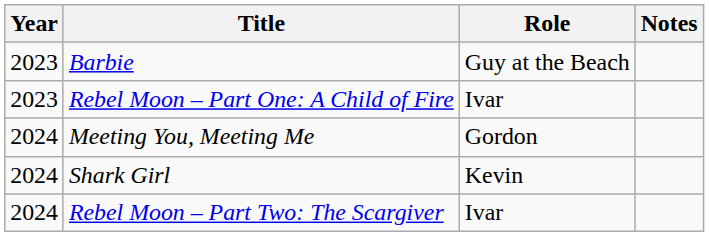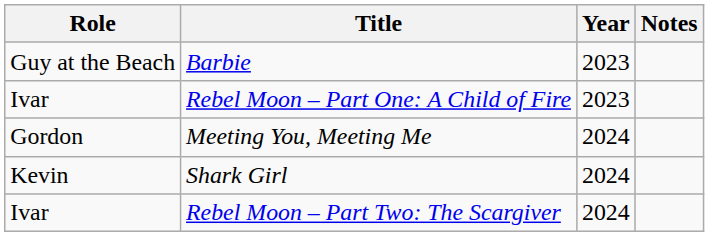columns swapped: Year <-> Role
